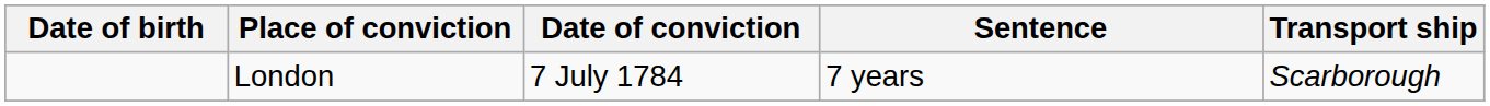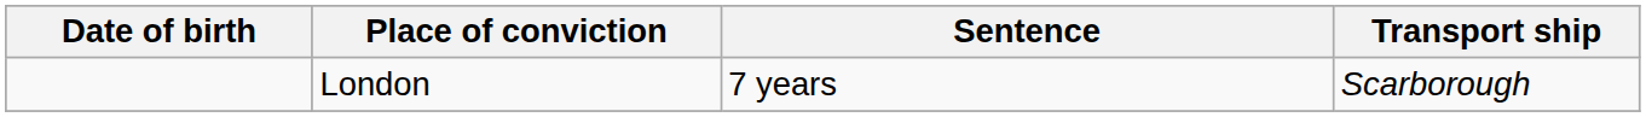- column: Date of conviction | 7 July 1784
